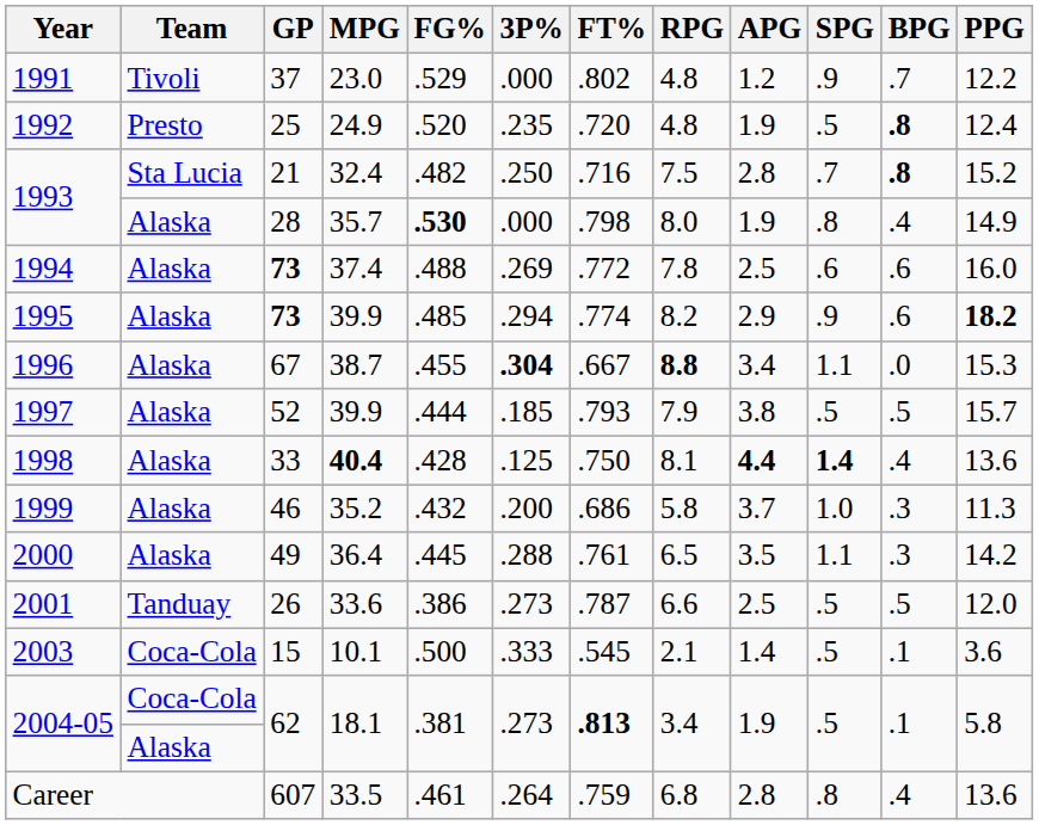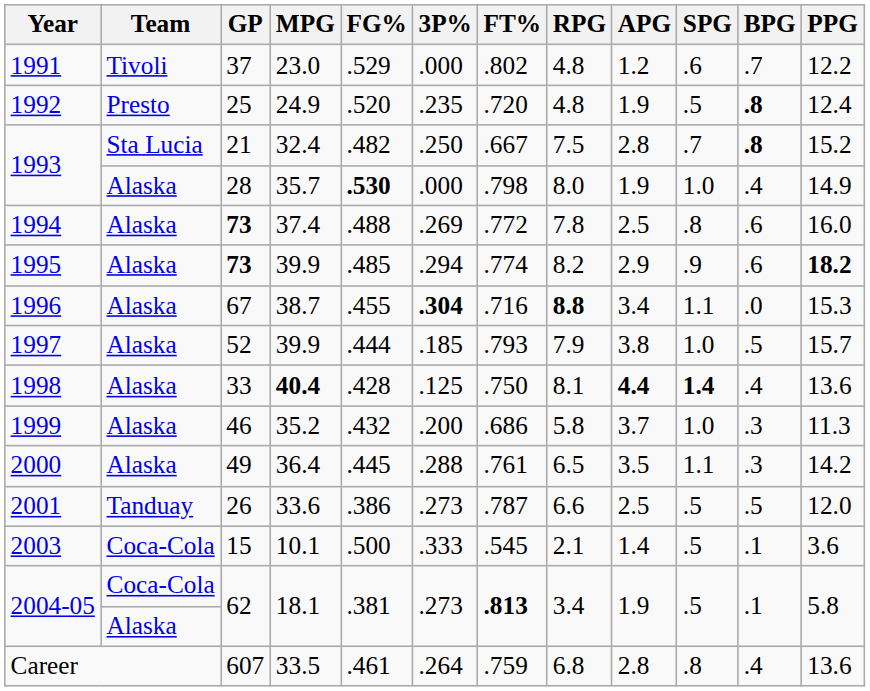1991 | SPG: .9 -> .6
1993 / Sta Lucia | FT%: .716 -> .667
1993 / Alaska | SPG: .8 -> 1.0
1994 | SPG: .6 -> .8
1996 | FT%: .667 -> .716
1997 | SPG: .5 -> 1.0
